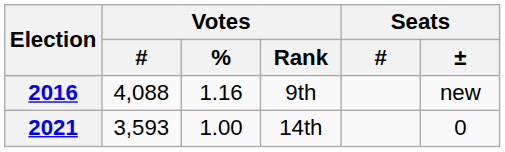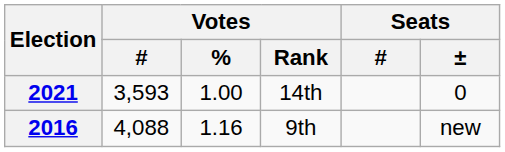rows swapped: 2016 <-> 2021
